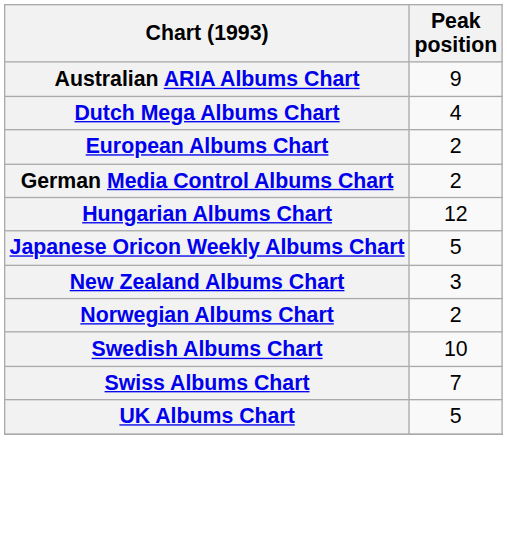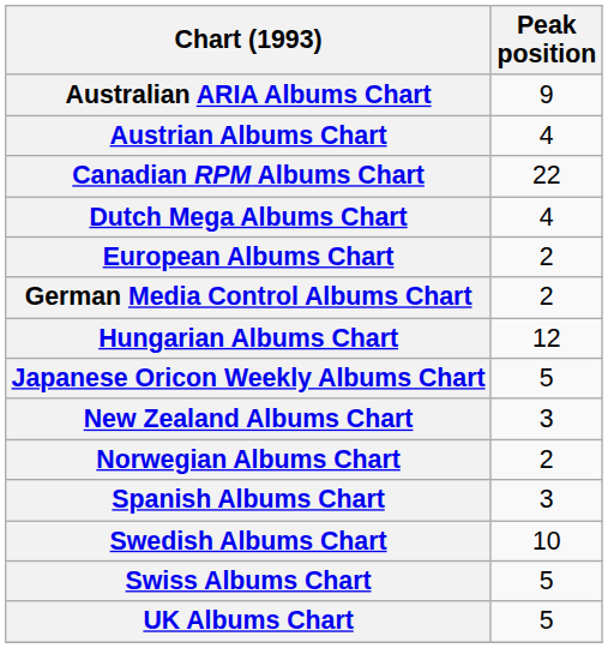+ row: Austrian Albums Chart | 4
+ row: Canadian RPM Albums Chart | 22
+ row: Spanish Albums Chart | 3
Swiss Albums Chart | Peak position: 7 -> 5
